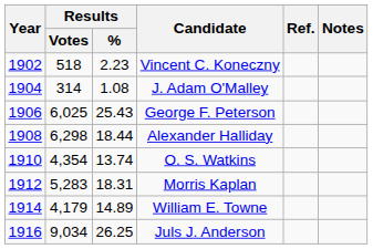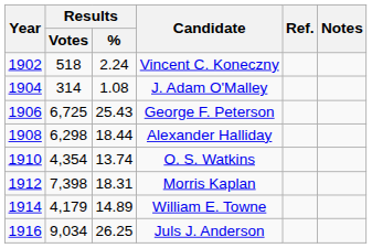Vincent C. Koneczny | Results / %: 2.23 -> 2.24
George F. Peterson | Results / Votes: 6,025 -> 6,725
Morris Kaplan | Results / Votes: 5,283 -> 7,398
